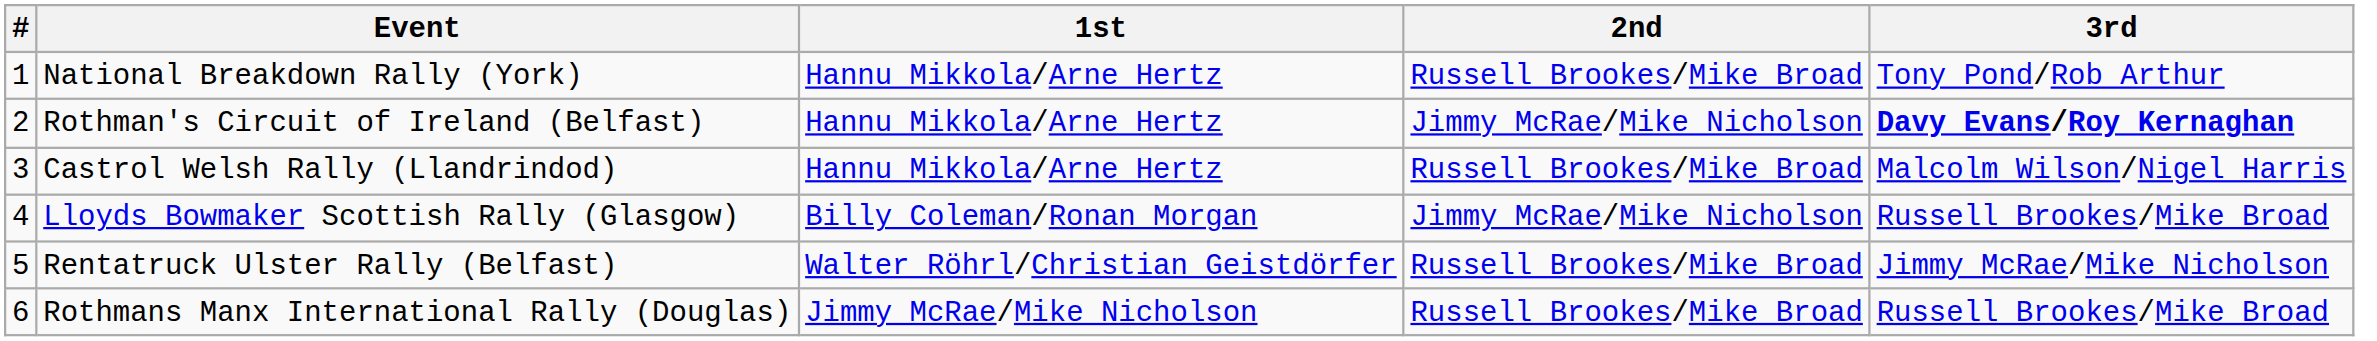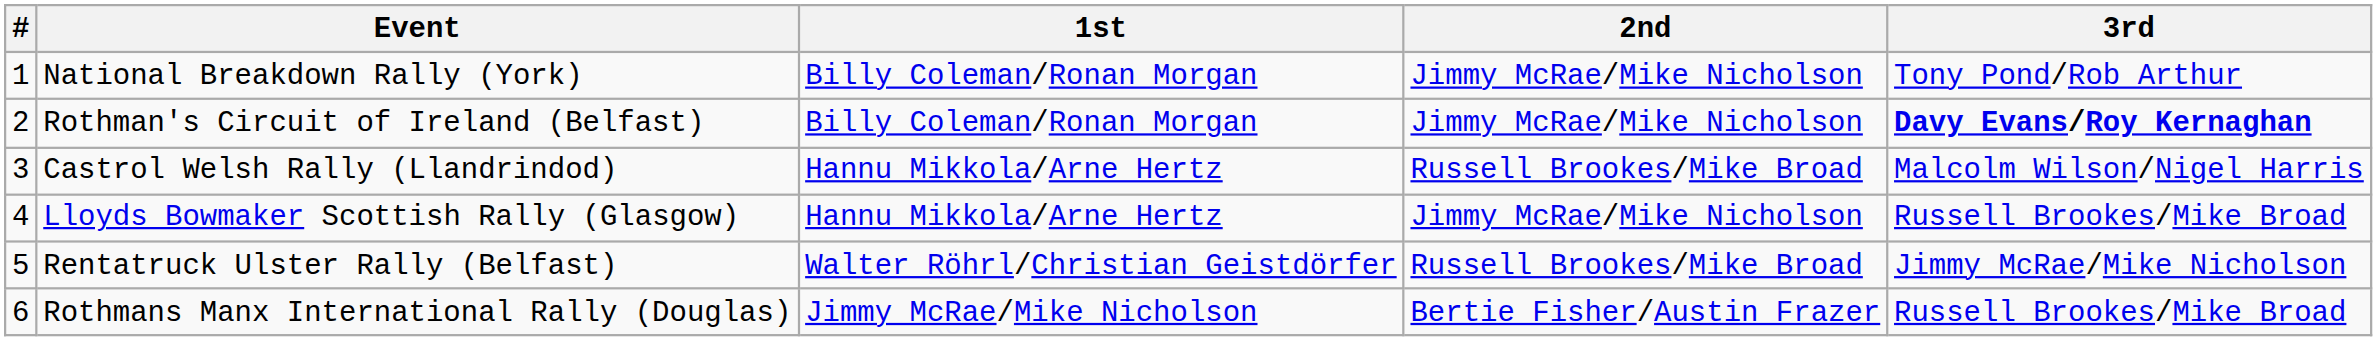National Breakdown Rally (York) | 1st: Hannu Mikkola/Arne Hertz -> Billy Coleman/Ronan Morgan
National Breakdown Rally (York) | 2nd: Russell Brookes/Mike Broad -> Jimmy McRae/Mike Nicholson
Rothman's Circuit of Ireland (Belfast) | 1st: Hannu Mikkola/Arne Hertz -> Billy Coleman/Ronan Morgan
Lloyds Bowmaker Scottish Rally (Glasgow) | 1st: Billy Coleman/Ronan Morgan -> Hannu Mikkola/Arne Hertz
Rothmans Manx International Rally (Douglas) | 2nd: Russell Brookes/Mike Broad -> Bertie Fisher/Austin Frazer
